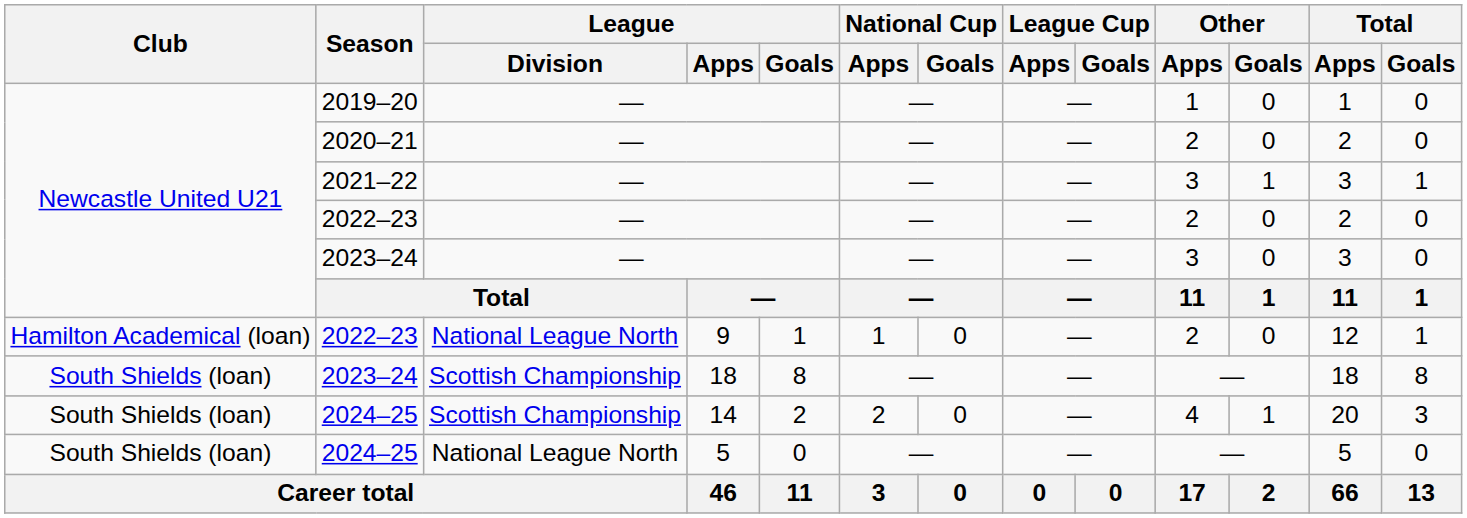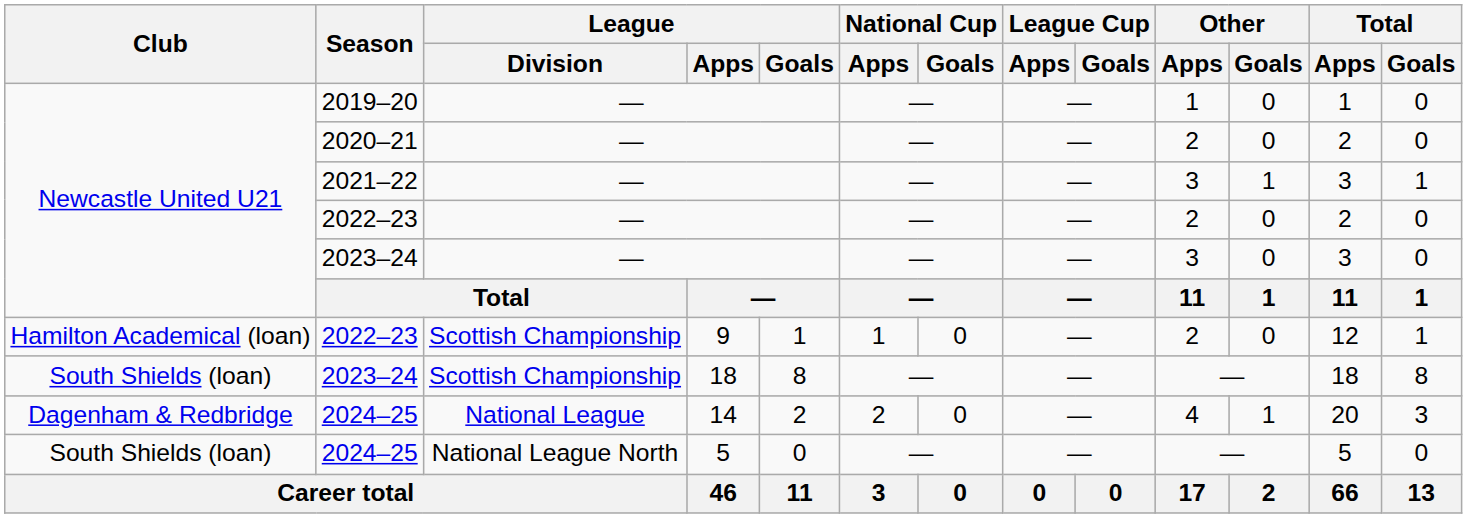2022–23 / 9 | League / Division: National League North -> Scottish Championship
2024–25 / 14 | Club: South Shields (loan) -> Dagenham & Redbridge
2024–25 / 14 | League / Division: Scottish Championship -> National League
